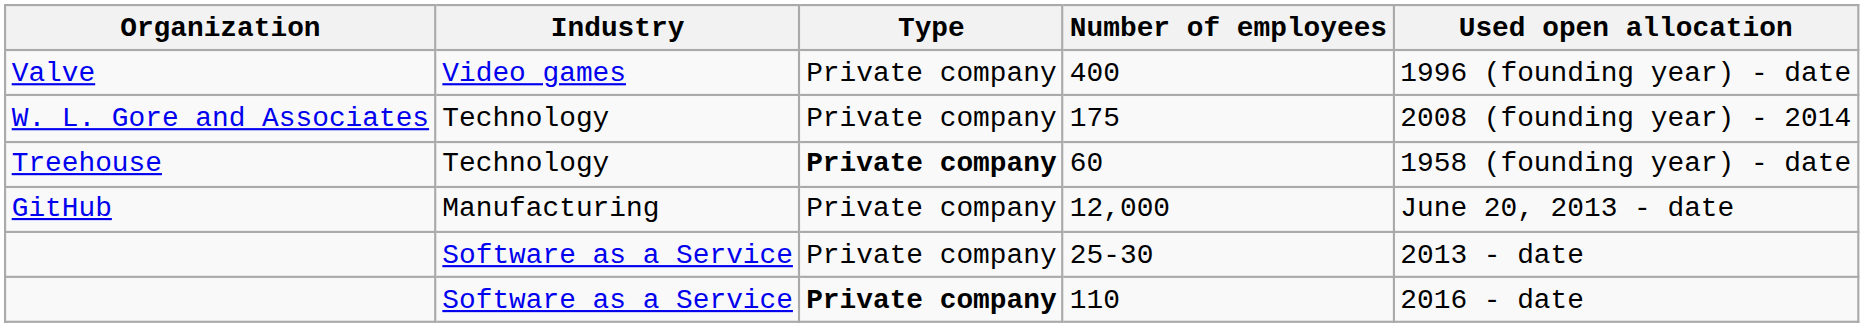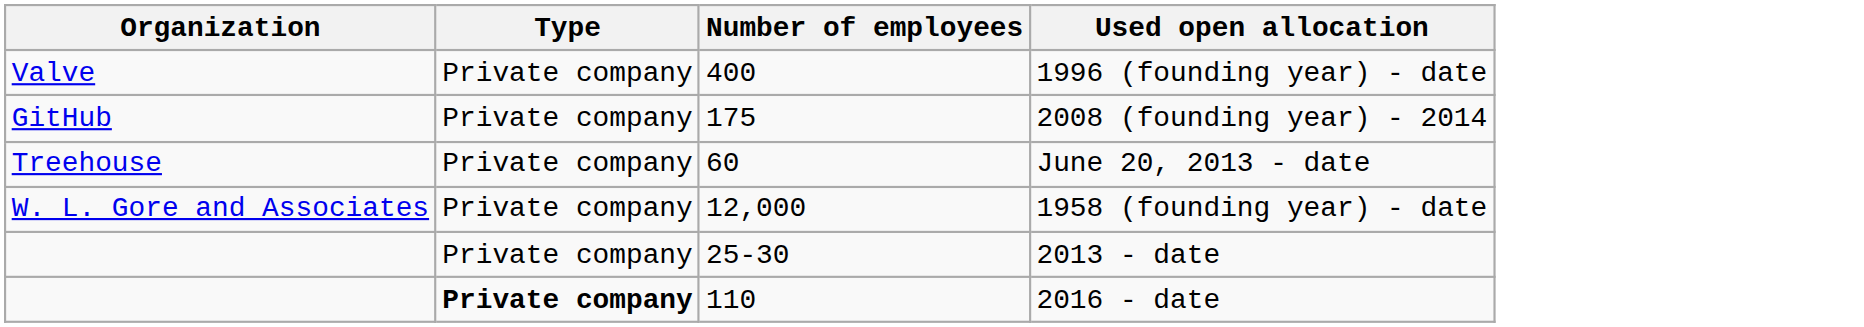- column: Industry | Video games | Technology | Technology | Manufacturing | Software as a Service | Software as a Service
175 | Organization: W. L. Gore and Associates -> GitHub
60 | Type: bold -> normal
60 | Used open allocation: 1958 (founding year) - date -> June 20, 2013 - date
12,000 | Organization: GitHub -> W. L. Gore and Associates
12,000 | Used open allocation: June 20, 2013 - date -> 1958 (founding year) - date
